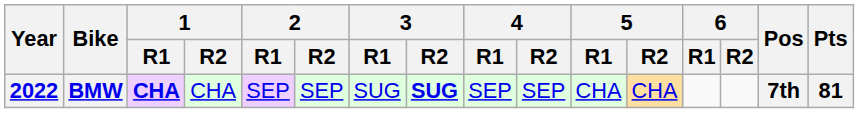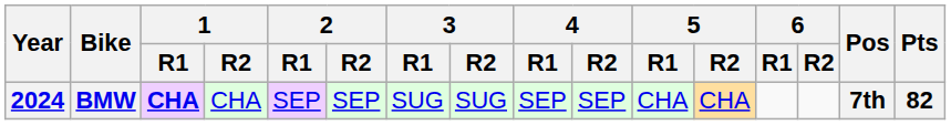BMW | Year: 2022 -> 2024
BMW | 3 / R2: bold -> normal
BMW | Pts: 81 -> 82
